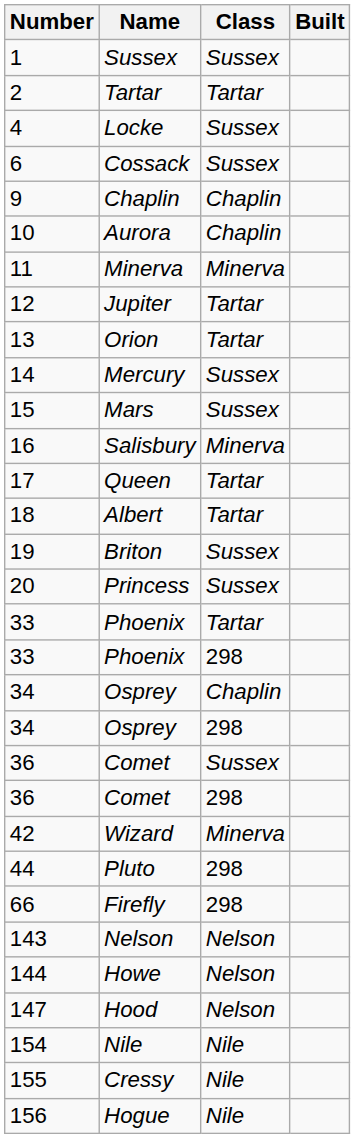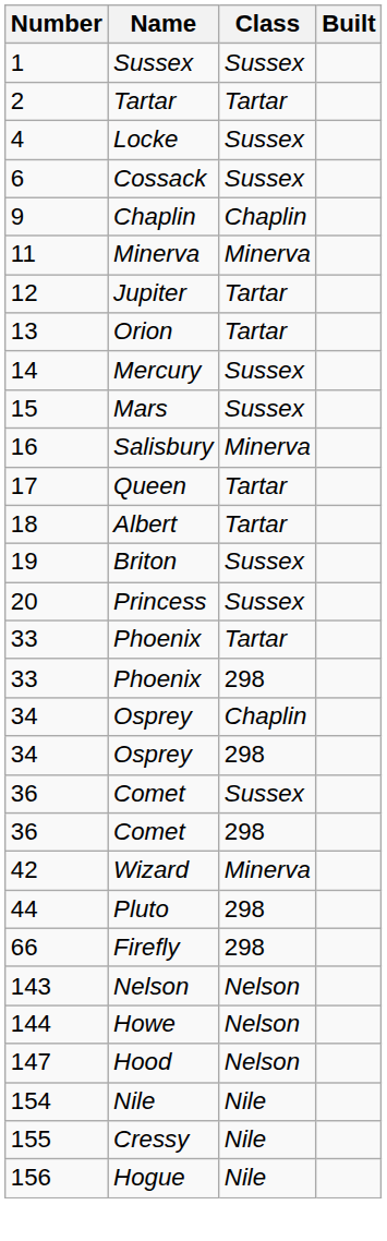- row: 10 | Aurora | Chaplin
